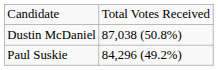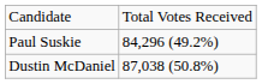rows swapped: Dustin McDaniel <-> Paul Suskie
